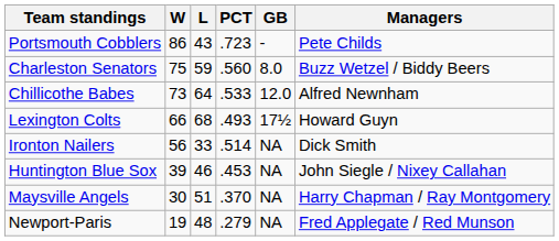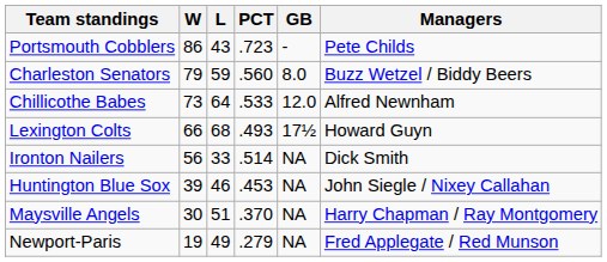Charleston Senators | W: 75 -> 79
Newport-Paris | L: 48 -> 49
